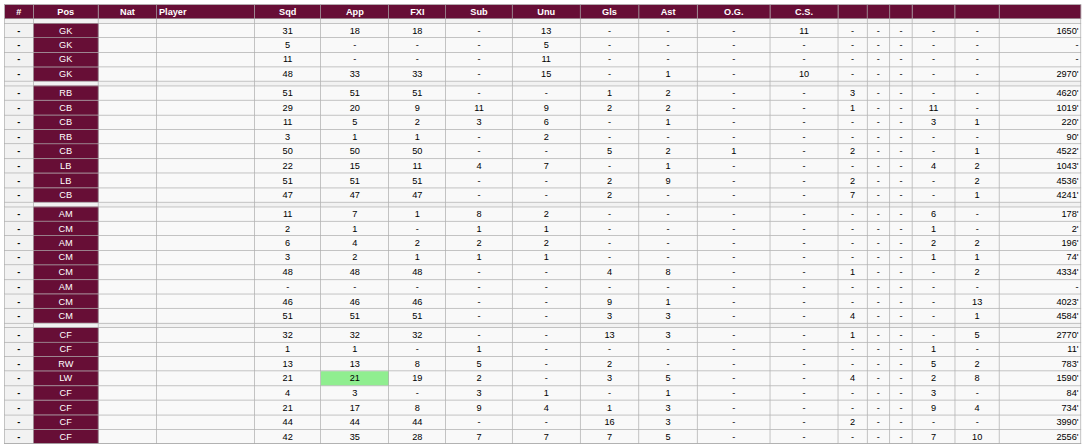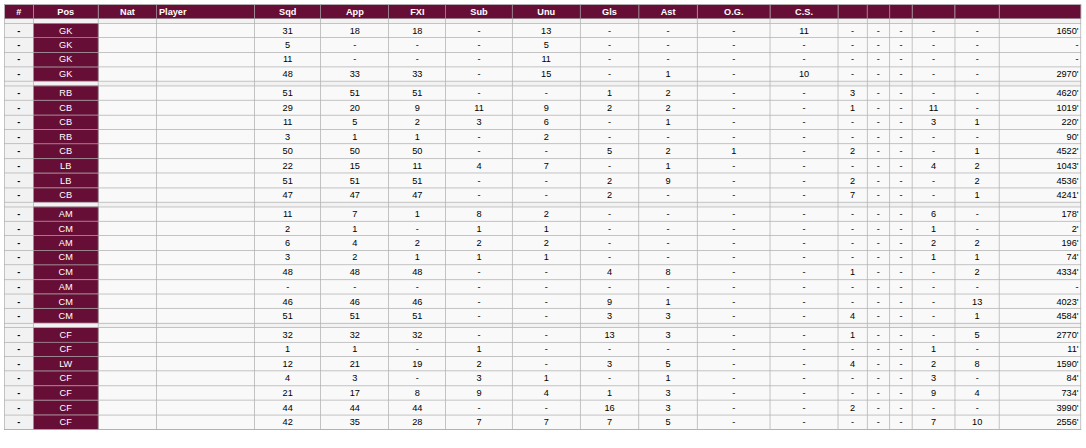- row: - | RW | 13 | 13 | 8 | 5 | - | 2 | - | - | - | - | - | - | 5 | 2 | 783'
LW | Sqd: 21 -> 12
LW | App: lightgreen background -> no background
